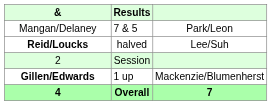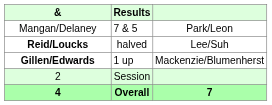rows swapped: Gillen/Edwards <-> 2
